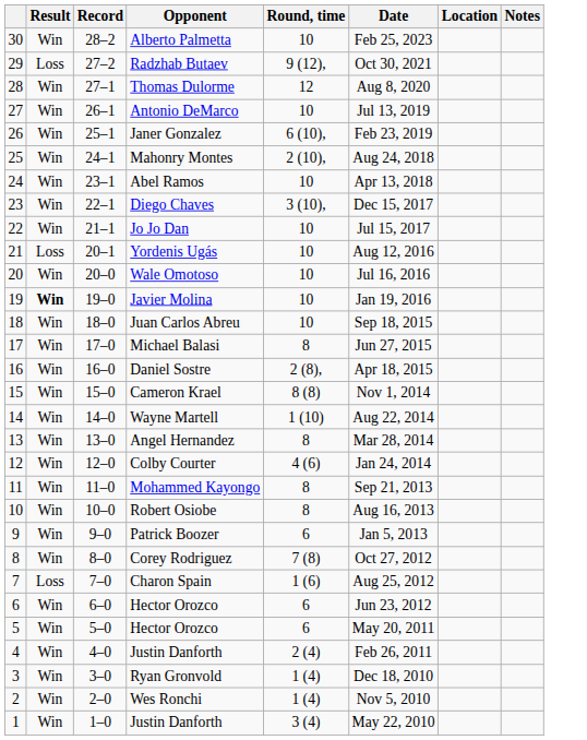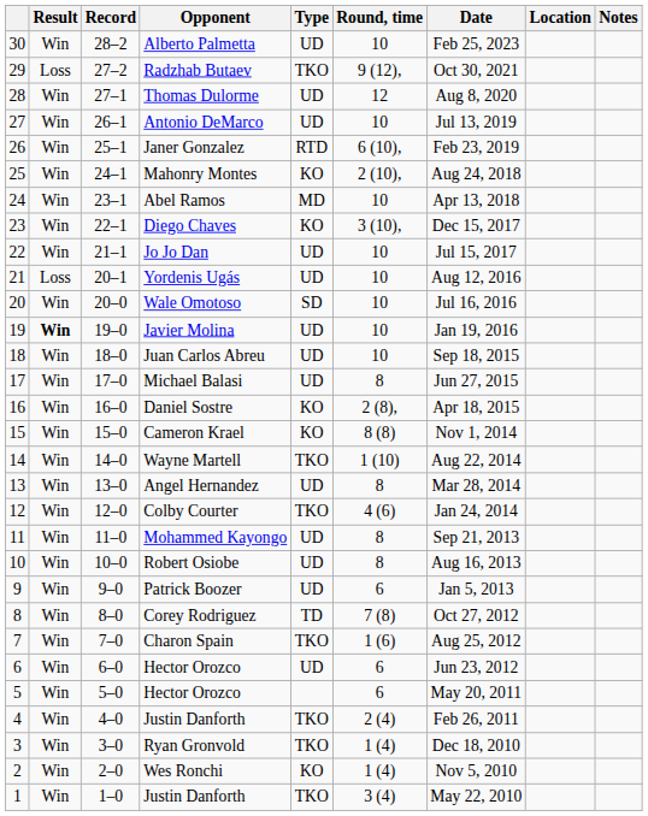+ column: Type | UD | TKO | UD | UD | RTD | KO | MD | KO | UD | UD | SD | UD | UD | UD | KO | KO | TKO | UD | TKO | UD | UD | UD | TD | TKO | UD | TKO | TKO | KO | TKO
Charon Spain | Result: Loss -> Win
